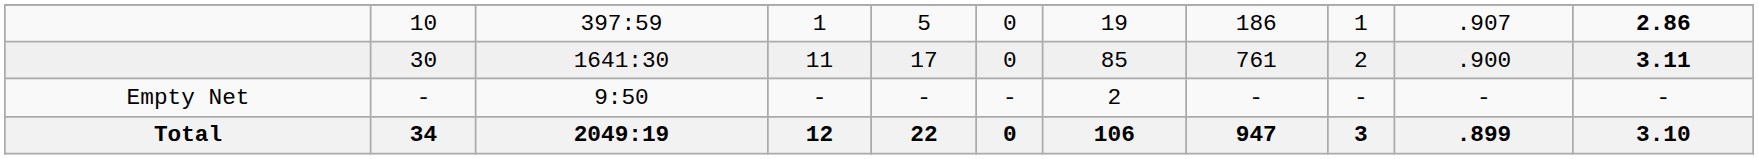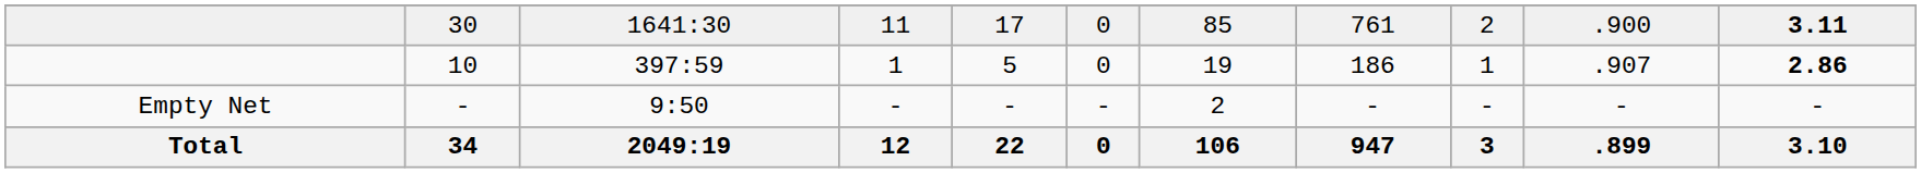rows swapped: 10 <-> 30
